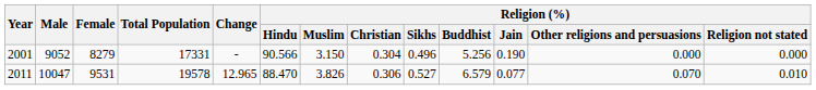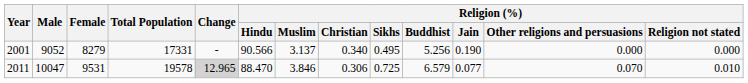2001 | Religion (%) / Muslim: 3.150 -> 3.137
2001 | Religion (%) / Christian: 0.304 -> 0.340
2001 | Religion (%) / Sikhs: 0.496 -> 0.495
2011 | Change: no background -> lightgrey background
2011 | Religion (%) / Muslim: 3.826 -> 3.846
2011 | Religion (%) / Sikhs: 0.527 -> 0.725
